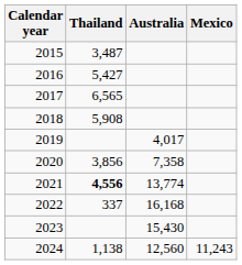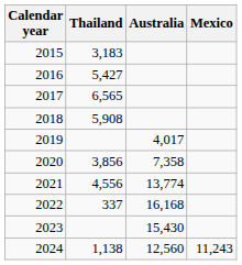2015 | Thailand: 3,487 -> 3,183
2021 | Thailand: bold -> normal
